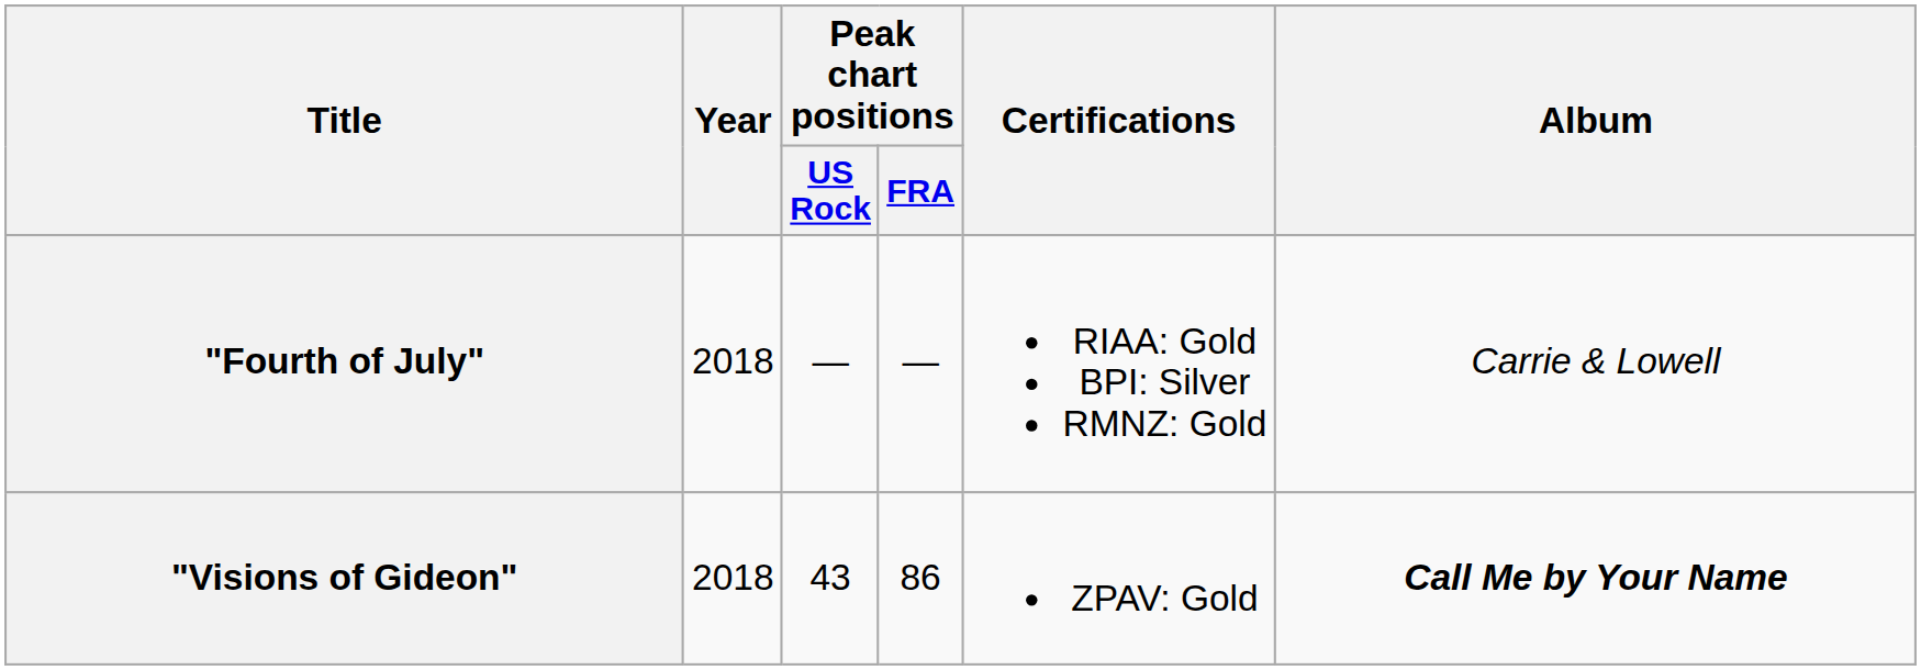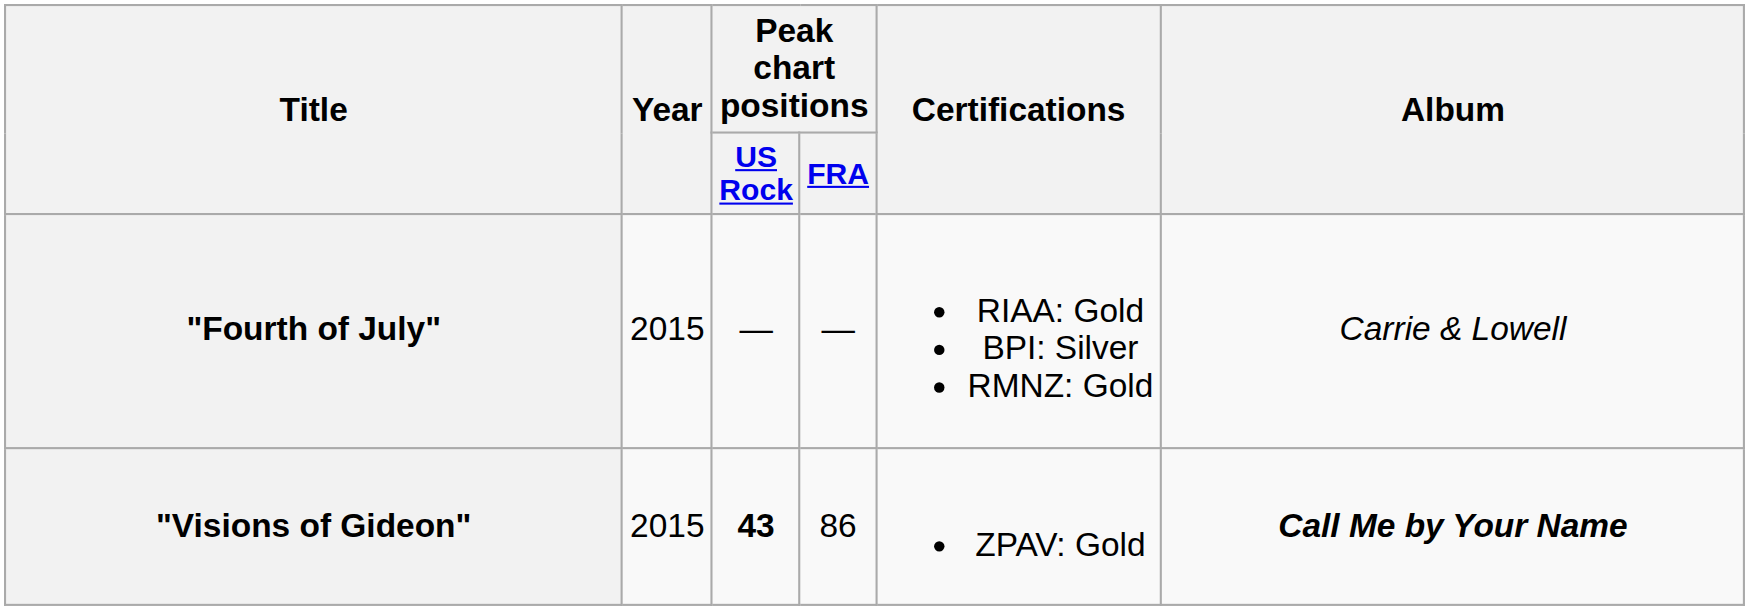"Fourth of July" | Year: 2018 -> 2015
"Visions of Gideon" | Year: 2018 -> 2015
"Visions of Gideon" | Peak chart positions / US Rock: normal -> bold
